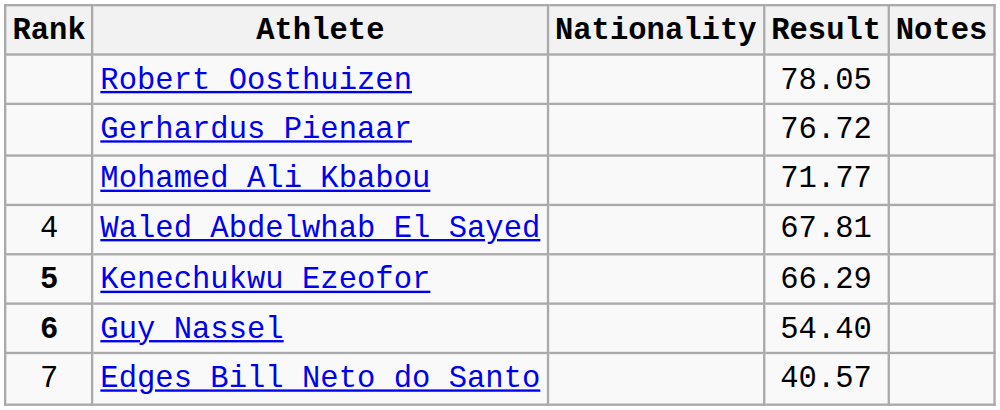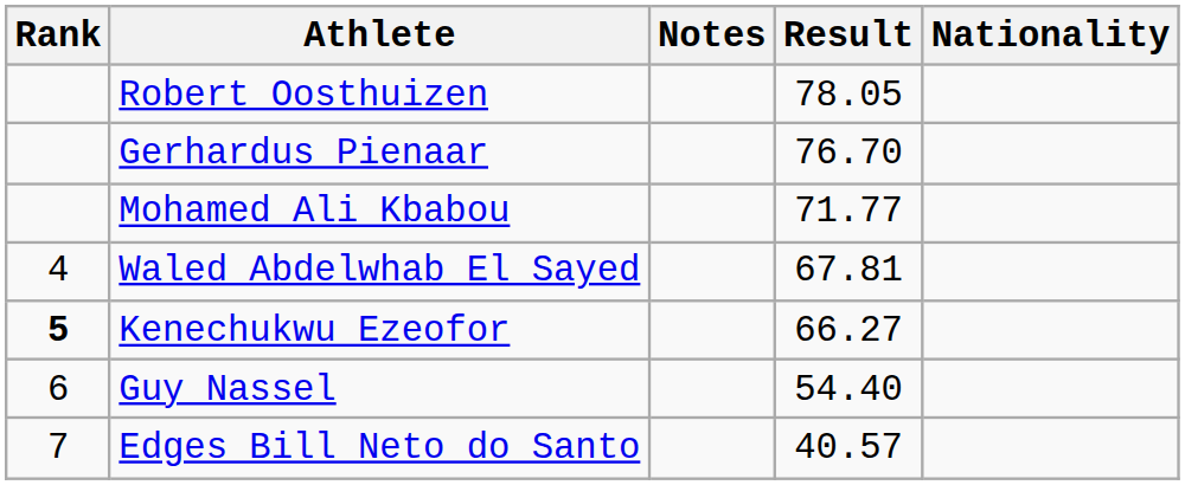columns swapped: Nationality <-> Notes
Gerhardus Pienaar | Result: 76.72 -> 76.70
Kenechukwu Ezeofor | Result: 66.29 -> 66.27
Guy Nassel | Rank: bold -> normal
